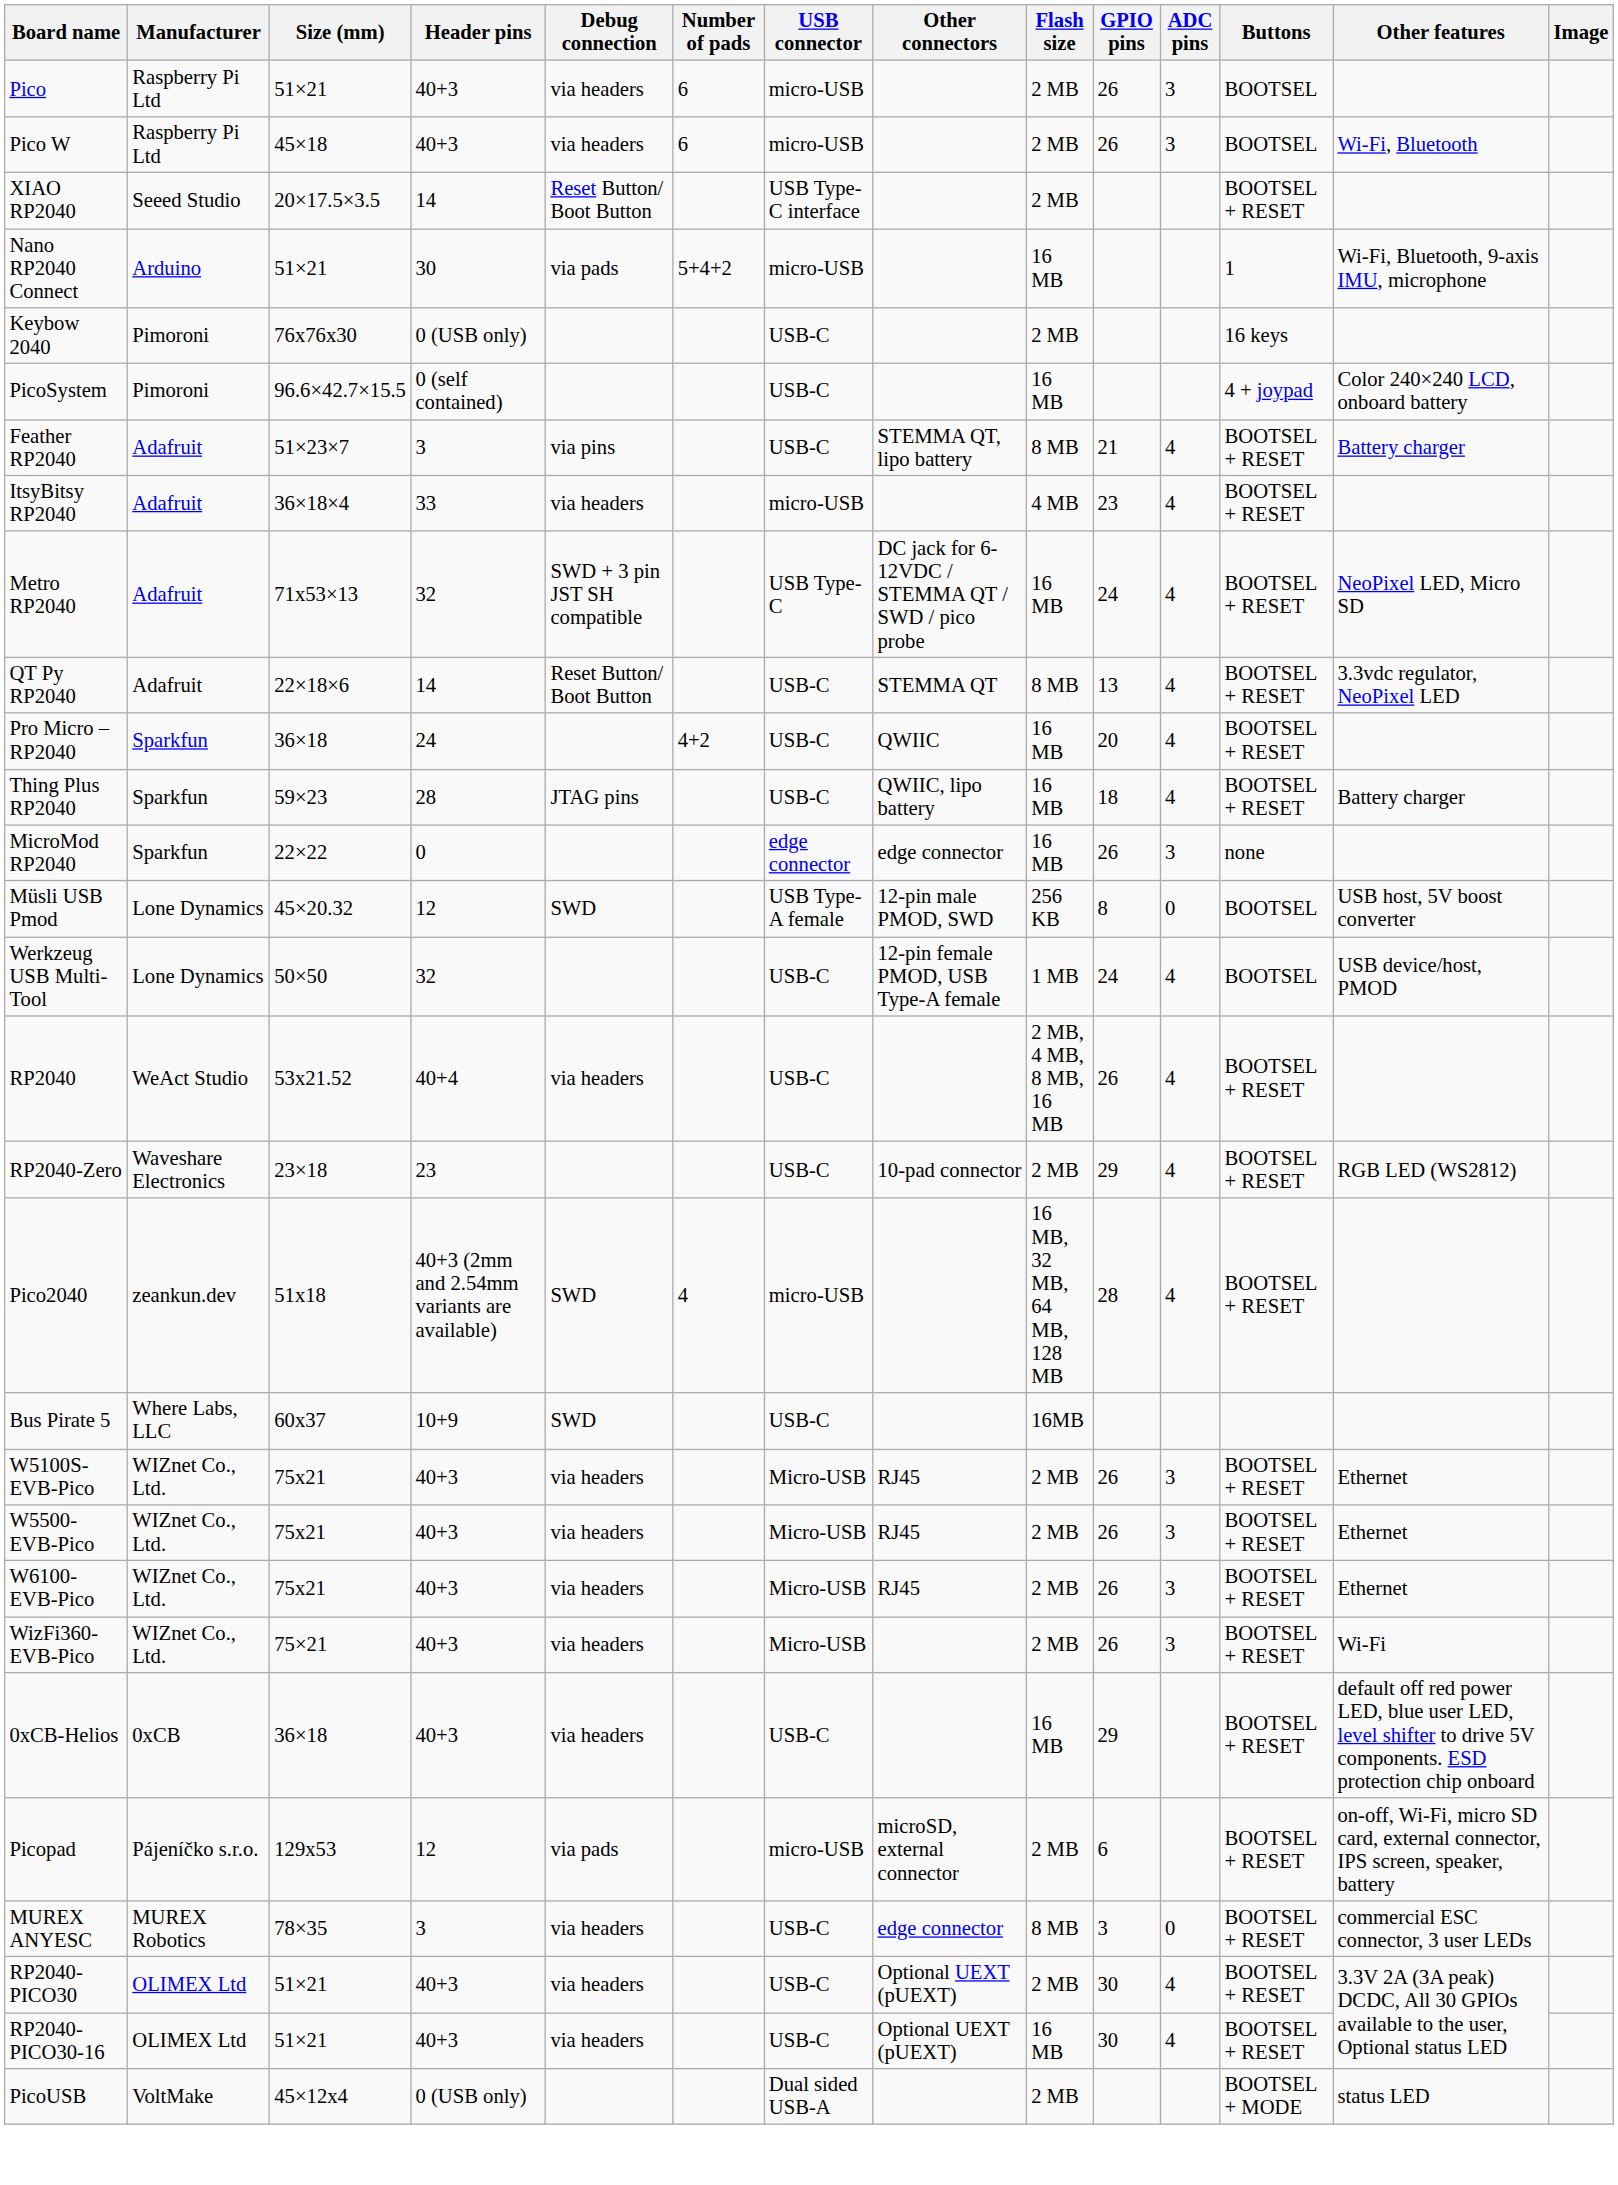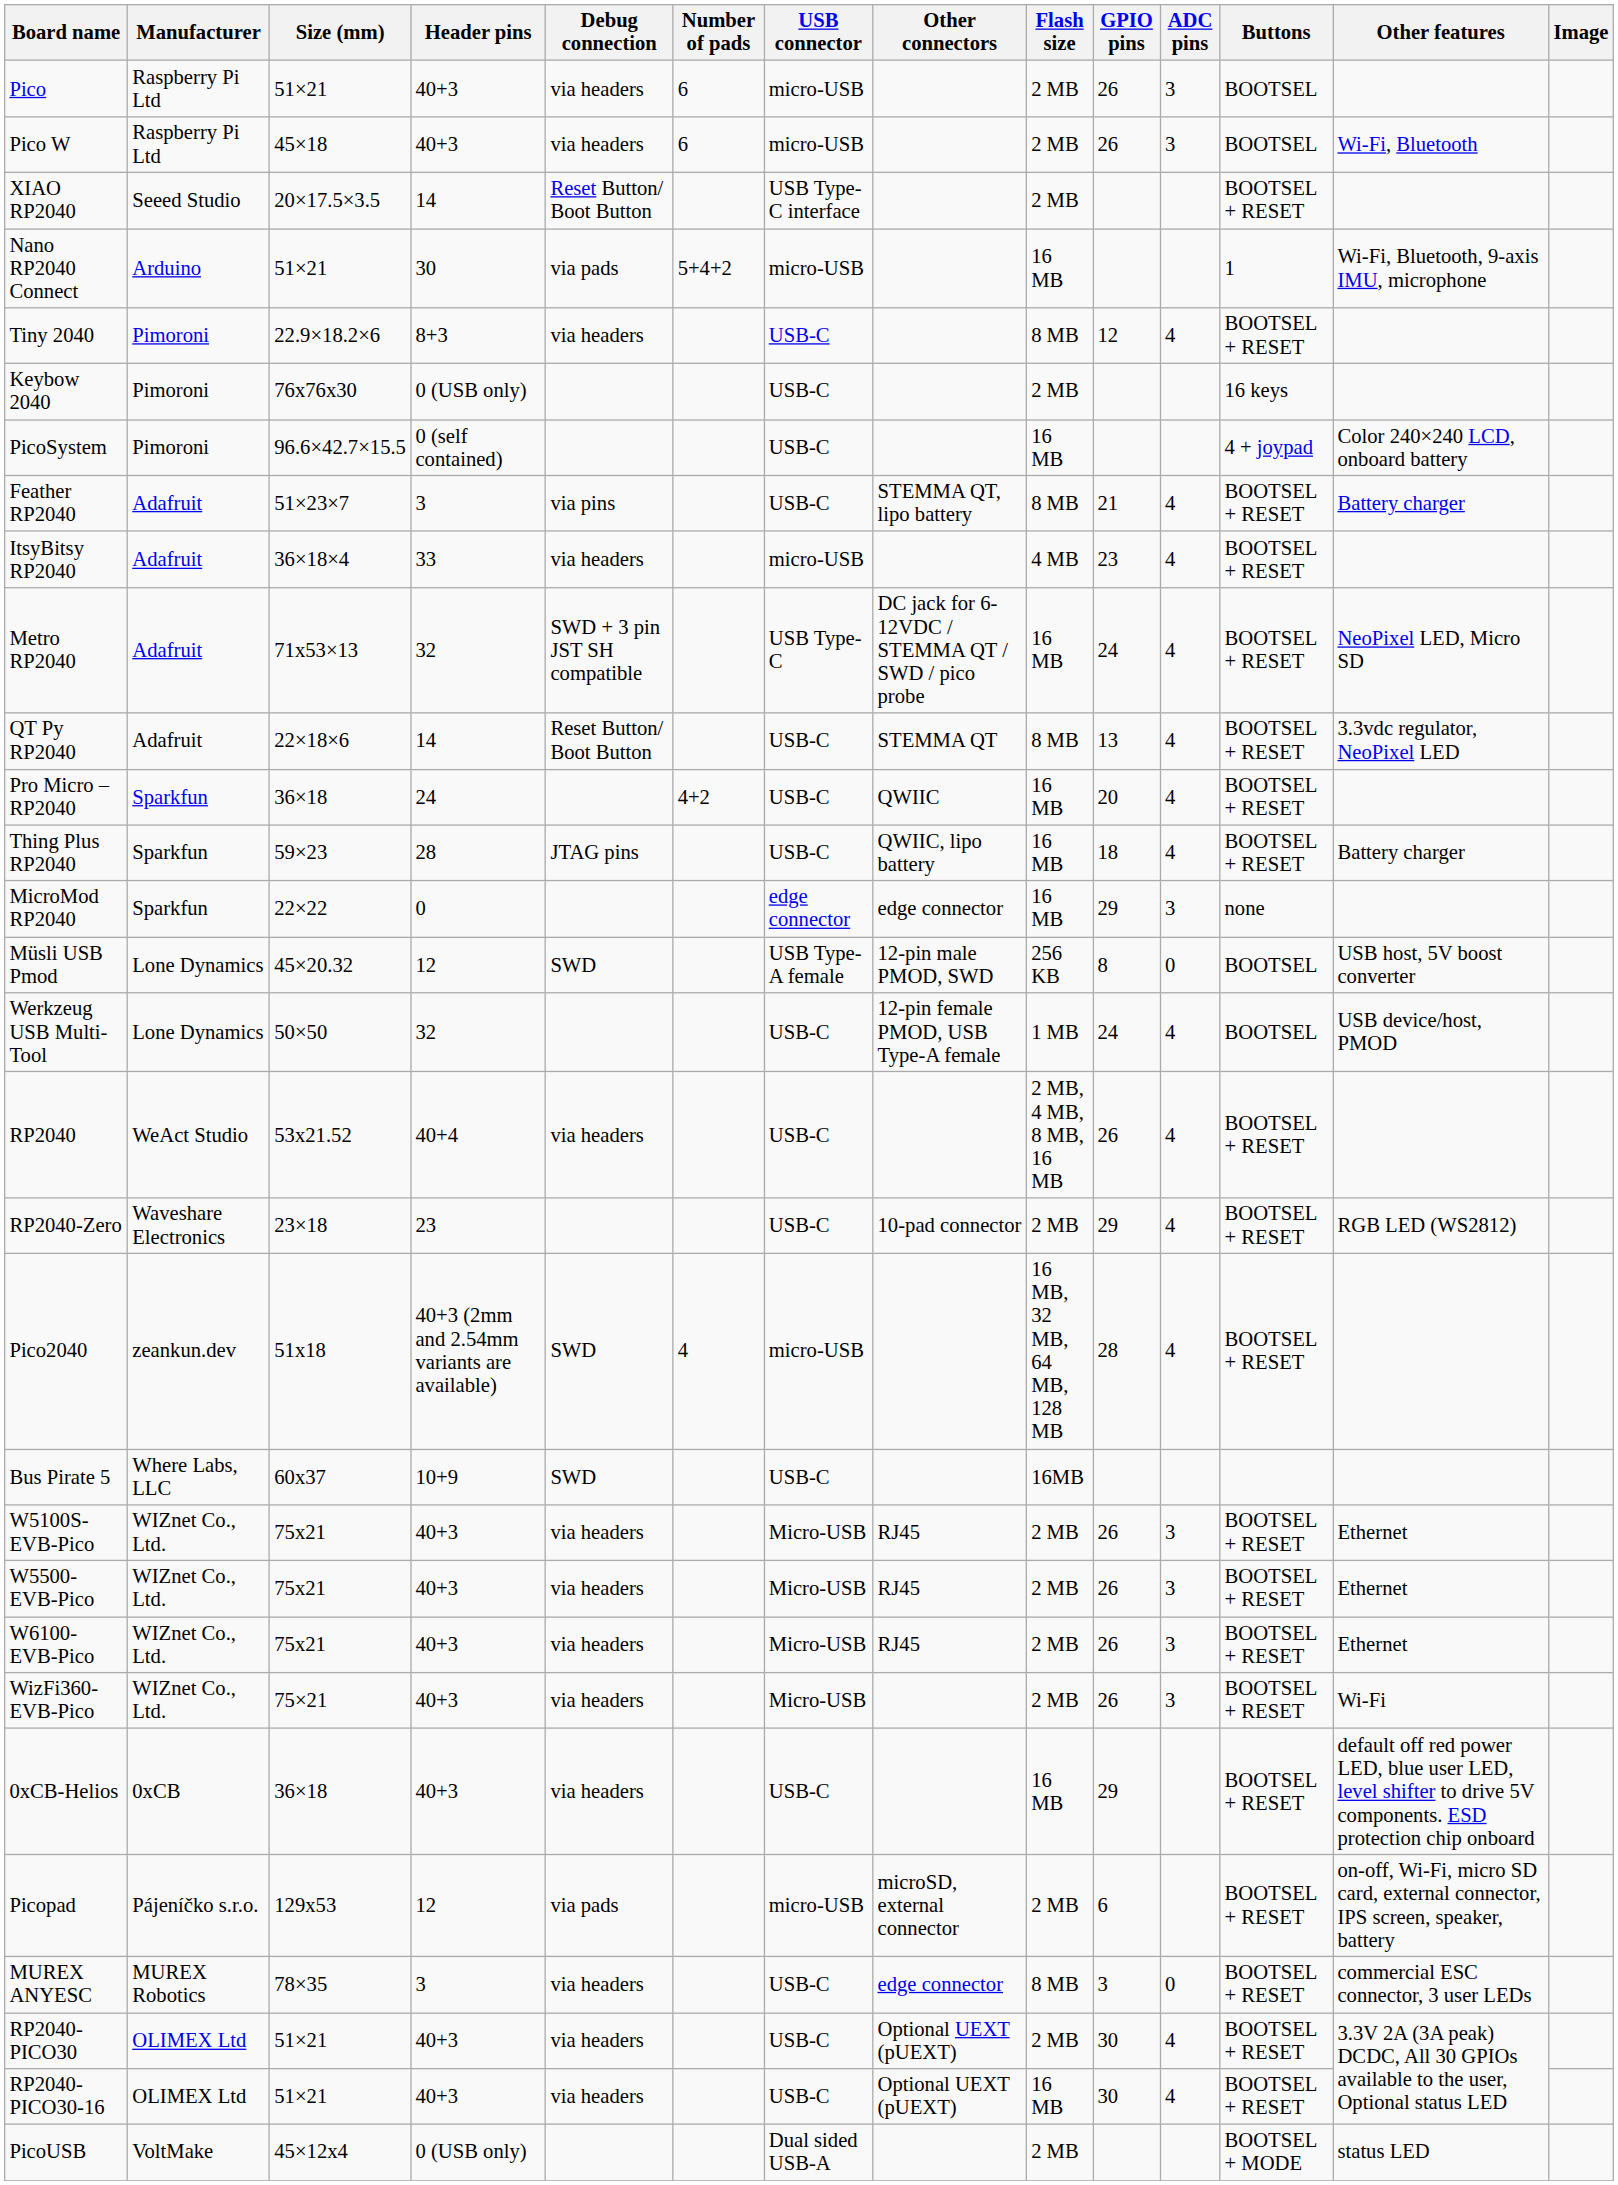+ row: Tiny 2040 | Pimoroni | 22.9×18.2×6 | 8+3 | via headers | USB-C | 8 MB | 12 | 4 | BOOTSEL + RESET
MicroMod RP2040 | GPIO pins: 26 -> 29
